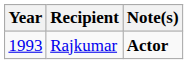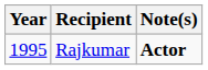Rajkumar | Year: 1993 -> 1995
